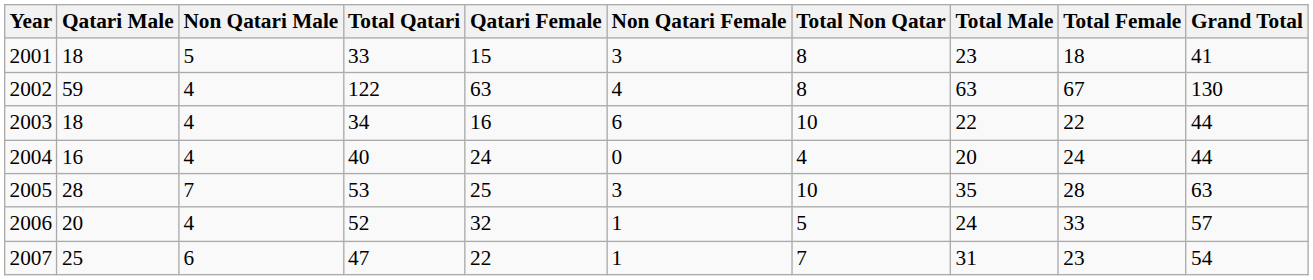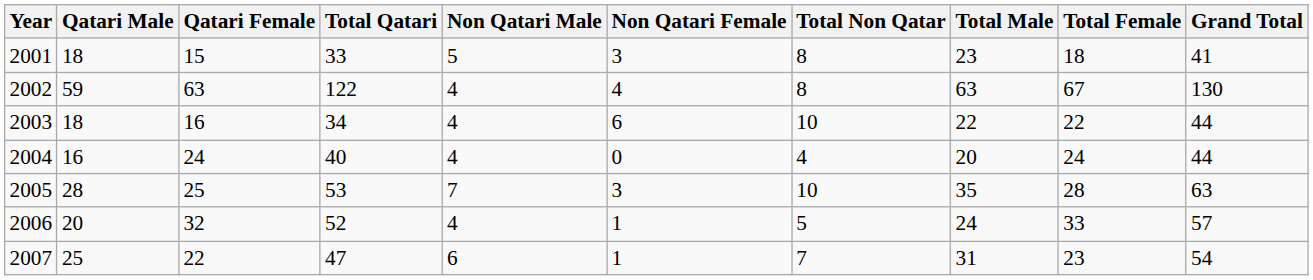columns swapped: Qatari Female <-> Non Qatari Male
